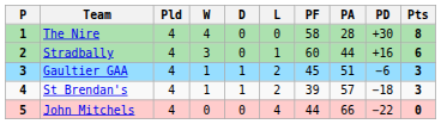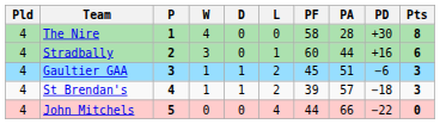columns swapped: P <-> Pld
